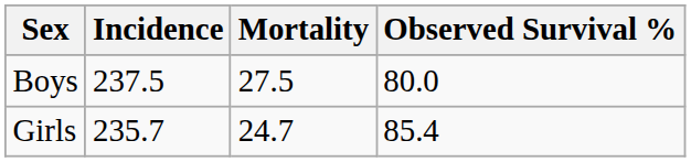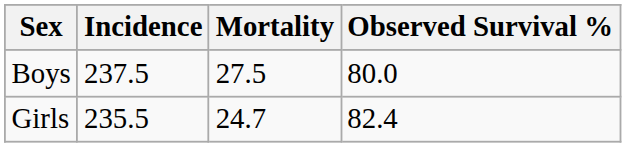Girls | Incidence: 235.7 -> 235.5
Girls | Observed Survival %: 85.4 -> 82.4
